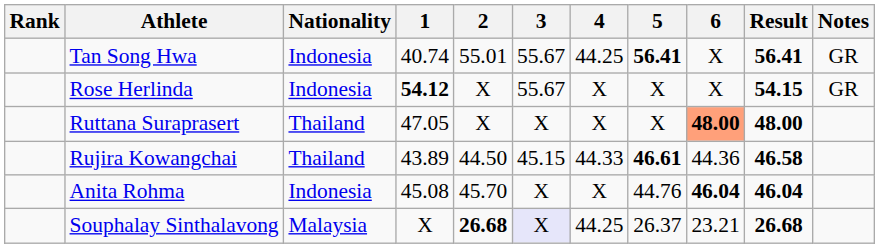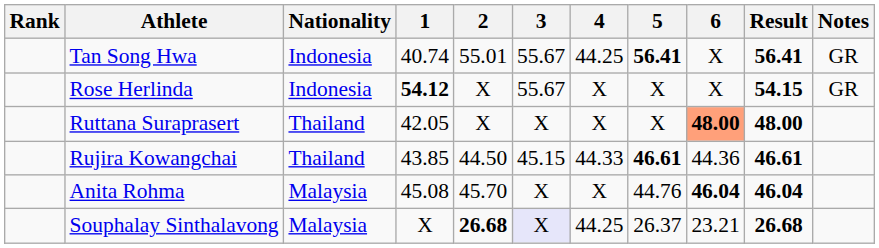Ruttana Suraprasert | 1: 47.05 -> 42.05
Rujira Kowangchai | 1: 43.89 -> 43.85
Rujira Kowangchai | Result: 46.58 -> 46.61
Anita Rohma | Nationality: Indonesia -> Malaysia
